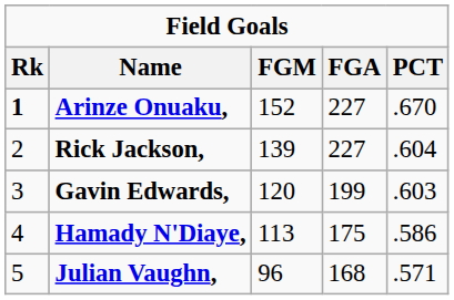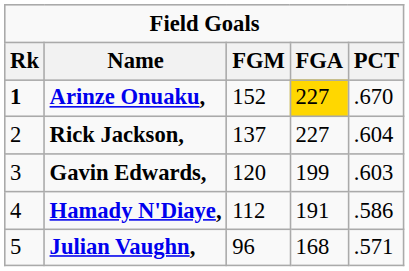Arinze Onuaku, | FGA: no background -> gold background
Rick Jackson, | FGM: 139 -> 137
Hamady N'Diaye, | FGM: 113 -> 112
Hamady N'Diaye, | FGA: 175 -> 191
